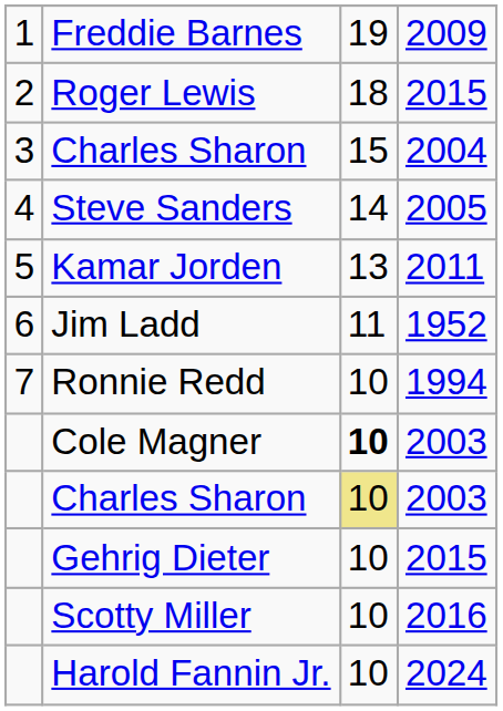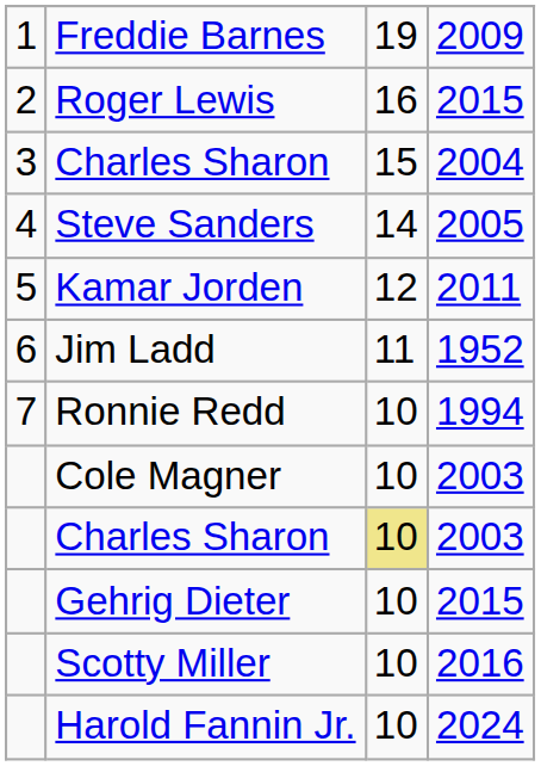Roger Lewis | column 3: 18 -> 16
Kamar Jorden | column 3: 13 -> 12
Cole Magner | column 3: bold -> normal
